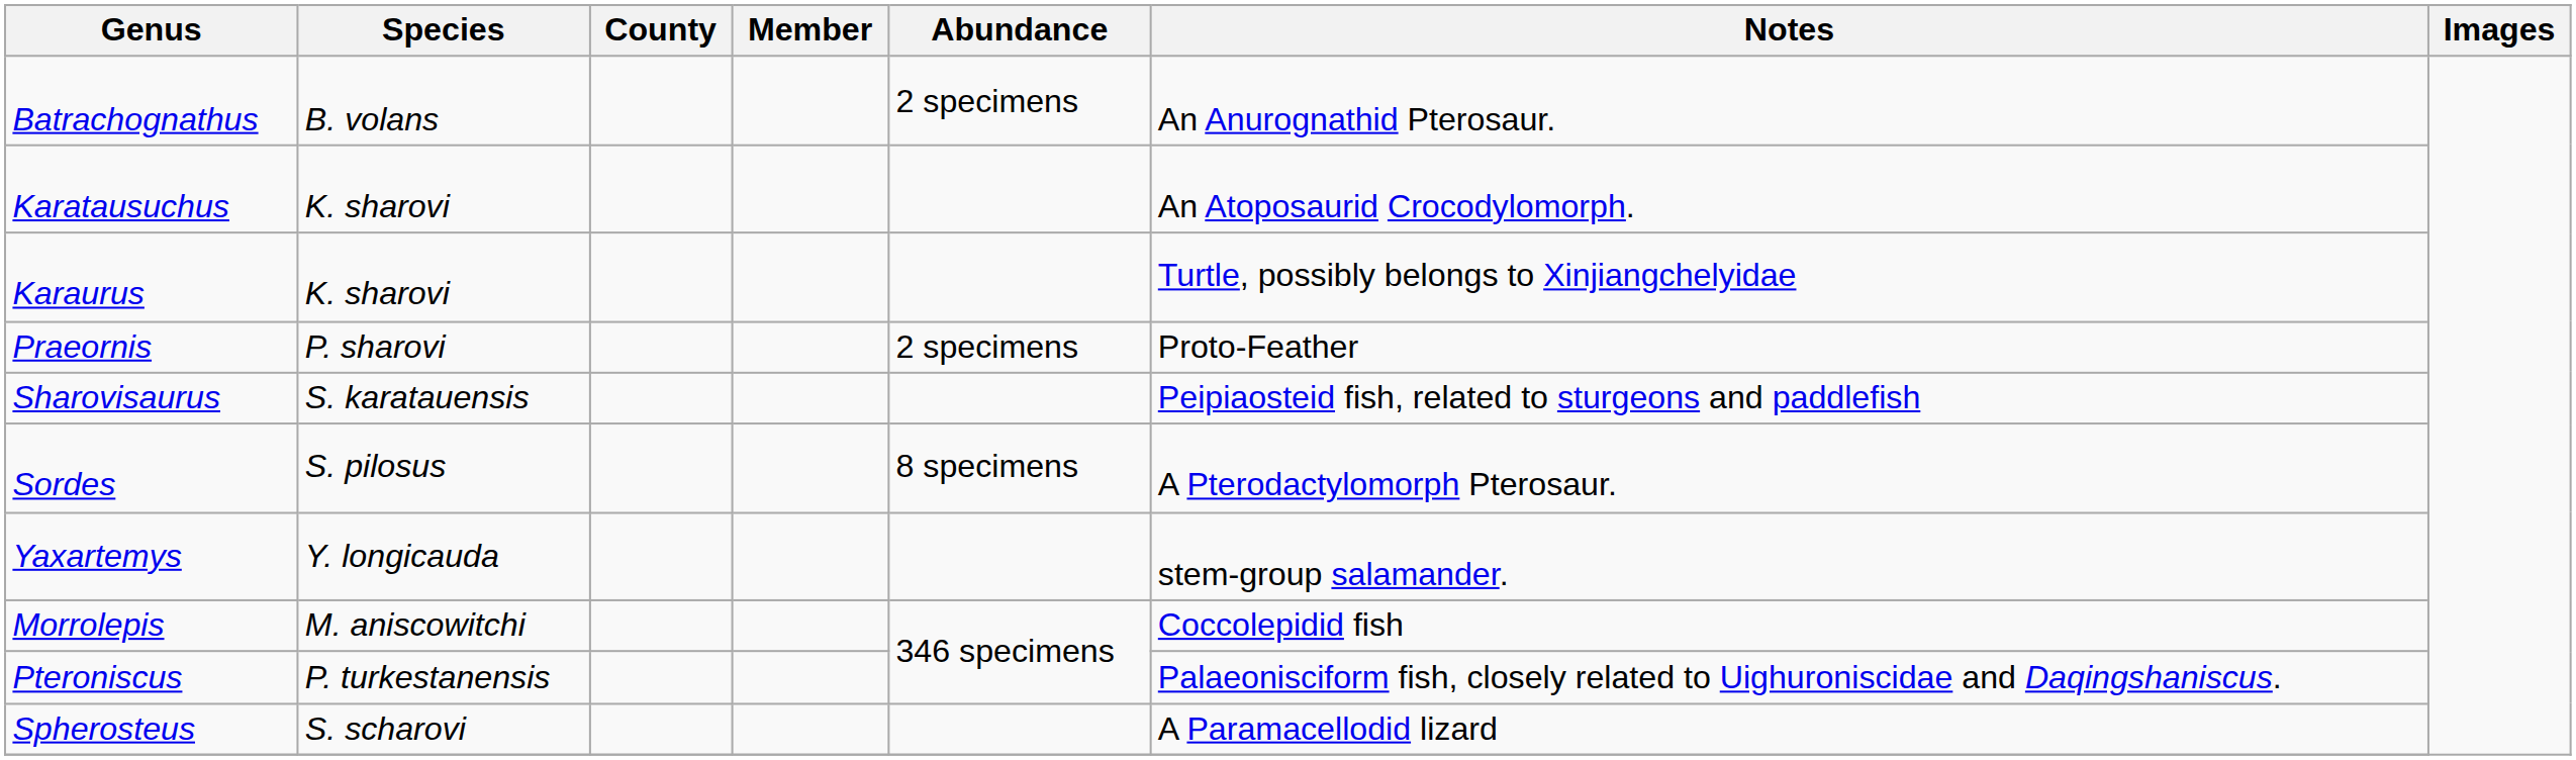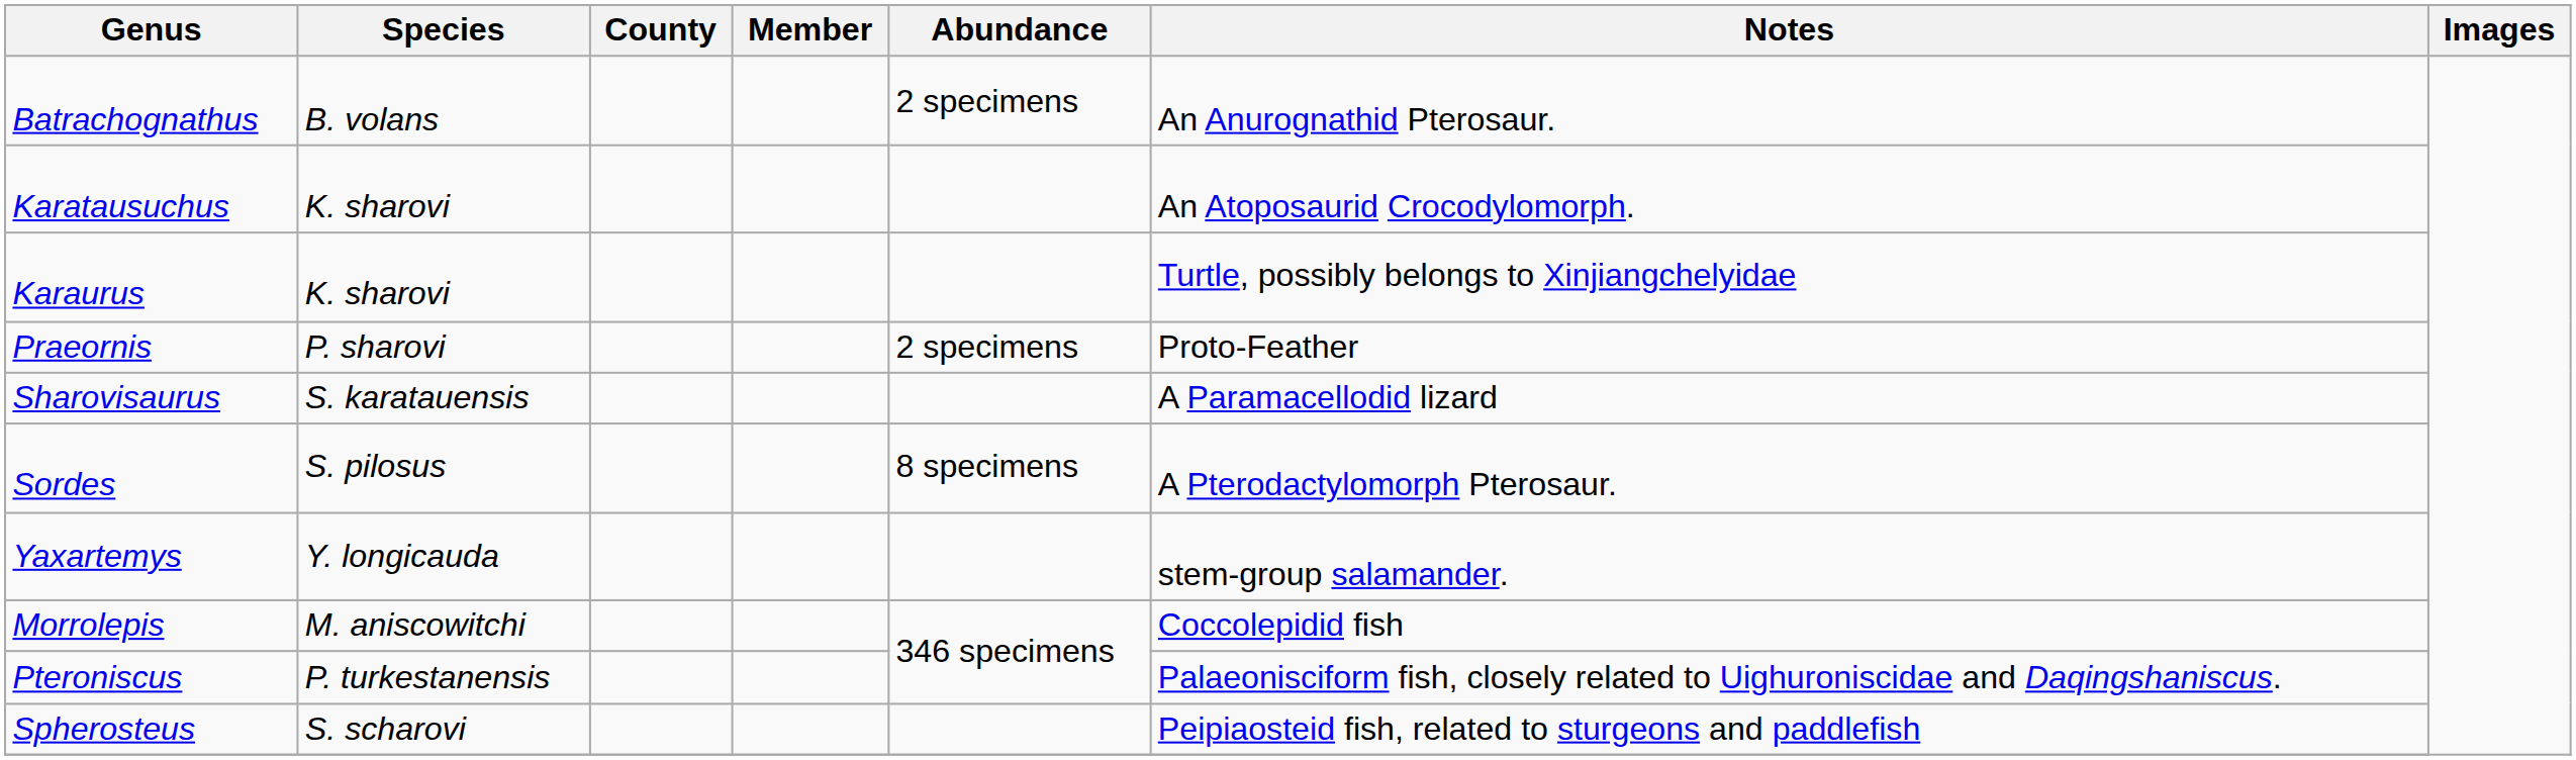Sharovisaurus | Notes: Peipiaosteid fish, related to sturgeons and paddlefish -> A Paramacellodid lizard
Spherosteus | Notes: A Paramacellodid lizard -> Peipiaosteid fish, related to sturgeons and paddlefish
